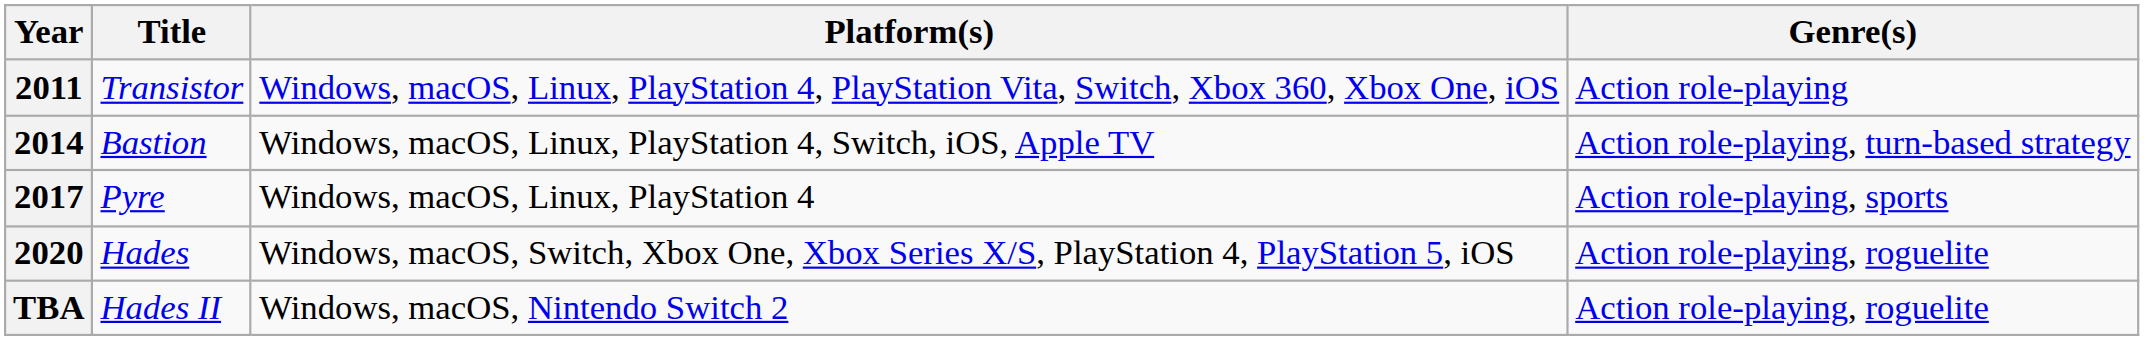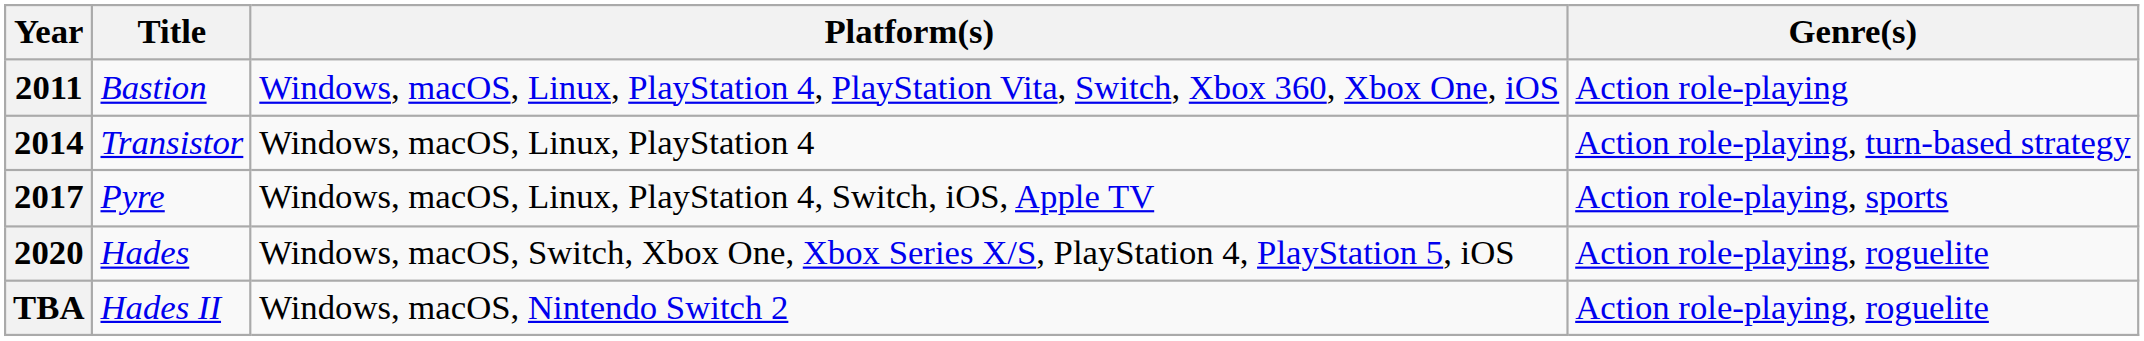2011 | Title: Transistor -> Bastion
2014 | Title: Bastion -> Transistor
2014 | Platform(s): Windows, macOS, Linux, PlayStation 4, Switch, iOS, Apple TV -> Windows, macOS, Linux, PlayStation 4
2017 | Platform(s): Windows, macOS, Linux, PlayStation 4 -> Windows, macOS, Linux, PlayStation 4, Switch, iOS, Apple TV
